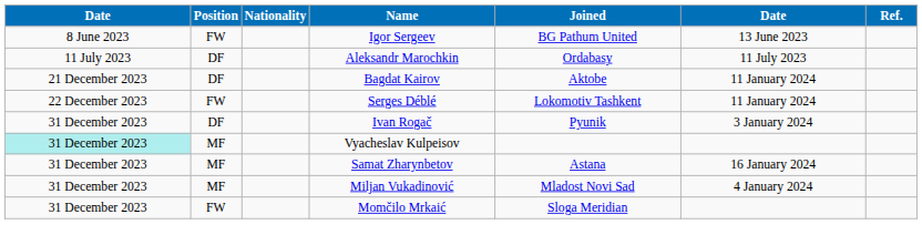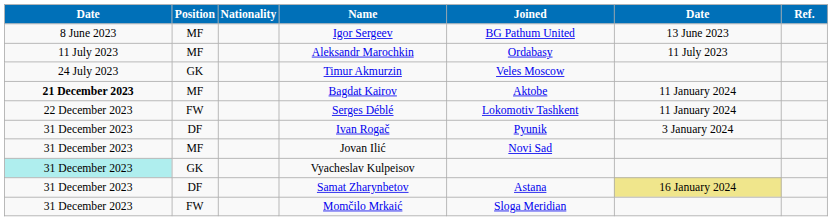Igor Sergeev | Position: FW -> MF
Aleksandr Marochkin | Position: DF -> MF
+ row: 24 July 2023 | GK | Timur Akmurzin | Veles Moscow
Bagdat Kairov | column 1: normal -> bold
Bagdat Kairov | Position: DF -> MF
+ row: 31 December 2023 | MF | Jovan Ilić | Novi Sad
Vyacheslav Kulpeisov | Position: MF -> GK
Samat Zharynbetov | Position: MF -> DF
Samat Zharynbetov | column 6: no background -> khaki background
- row: 31 December 2023 | MF | Miljan Vukadinović | Mladost Novi Sad | 4 January 2024
